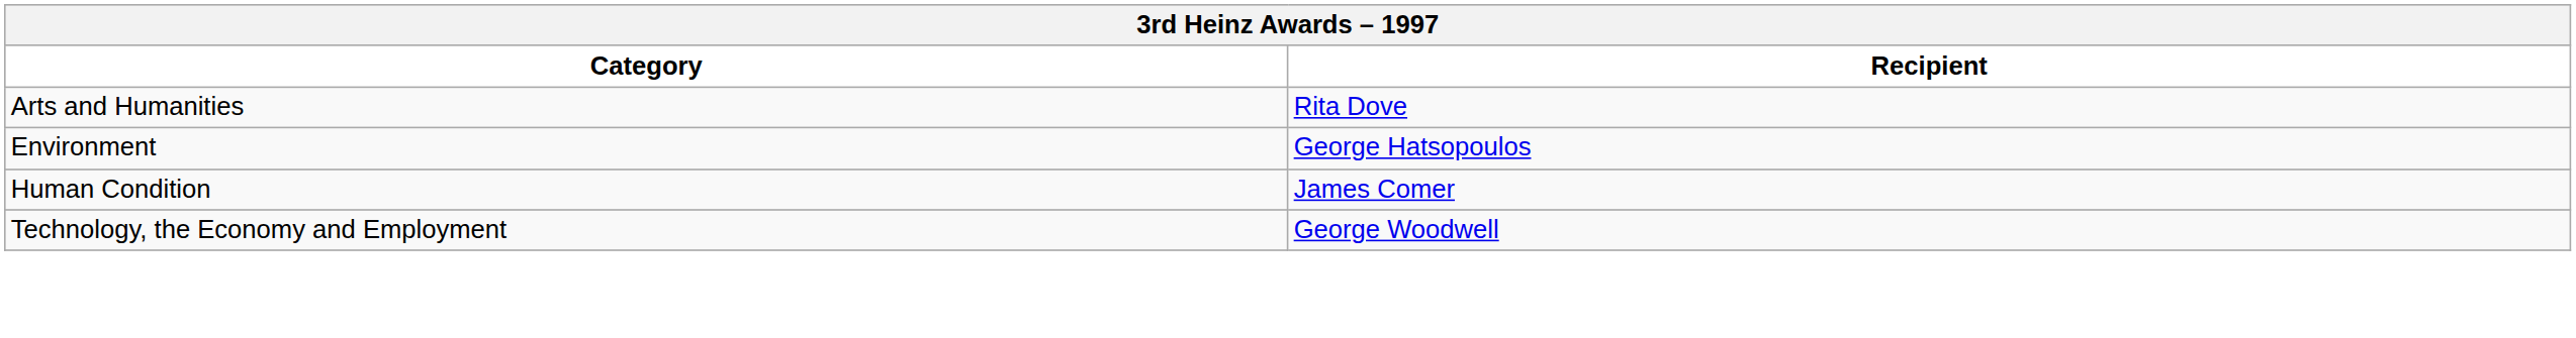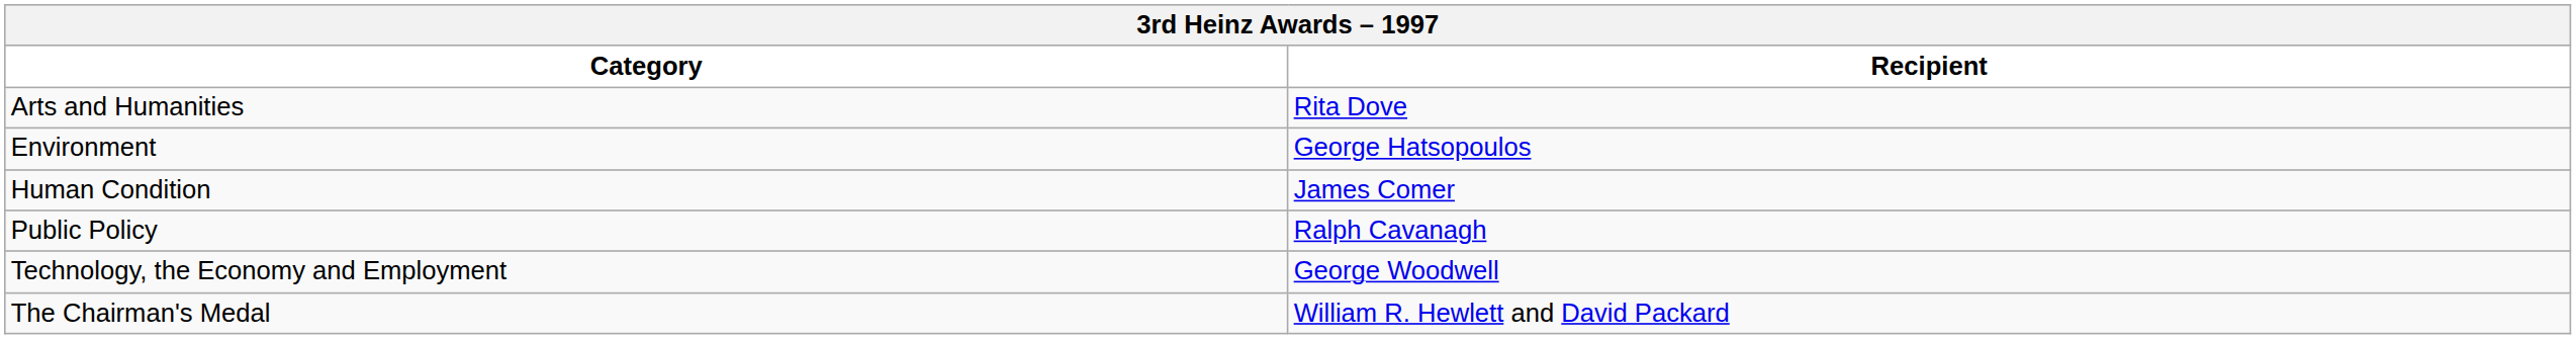+ row: Public Policy | Ralph Cavanagh
+ row: The Chairman's Medal | William R. Hewlett and David Packard
